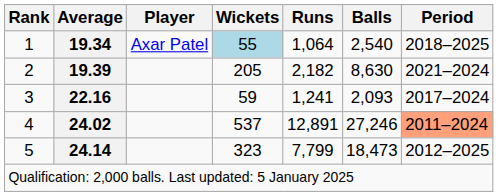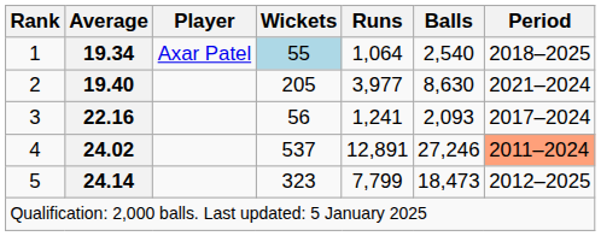2 | Average: 19.39 -> 19.40
2 | Runs: 2,182 -> 3,977
3 | Wickets: 59 -> 56
